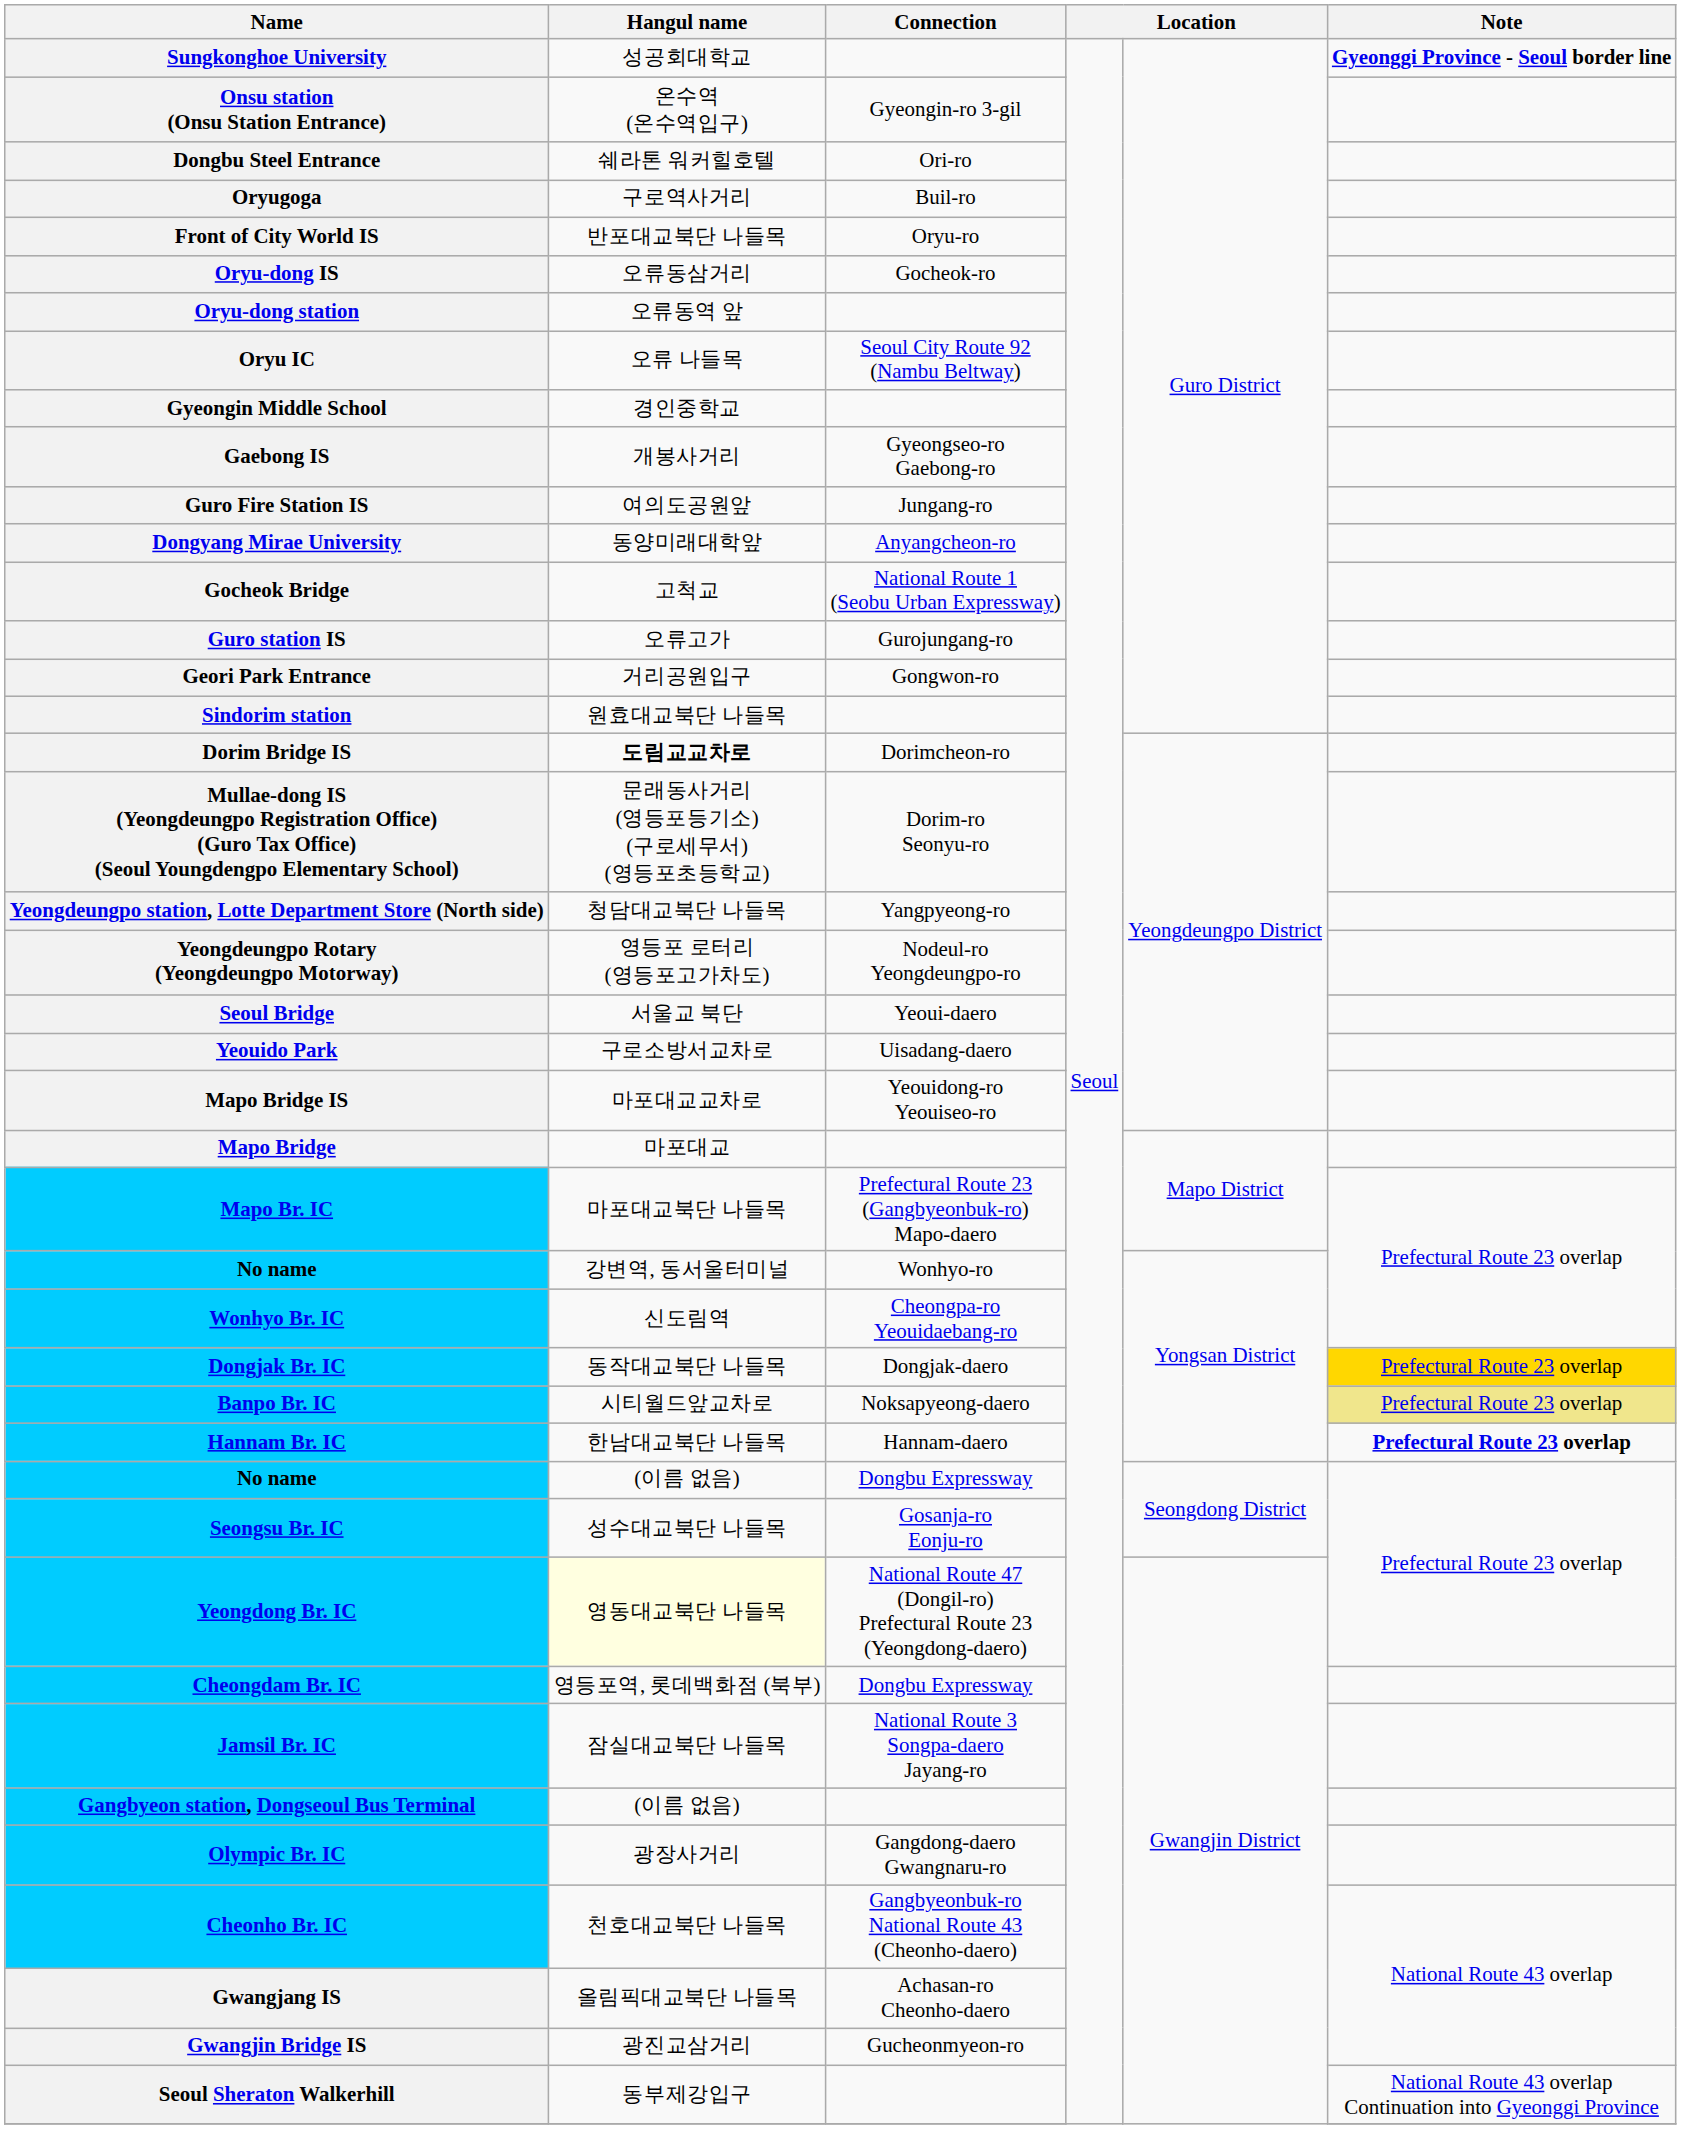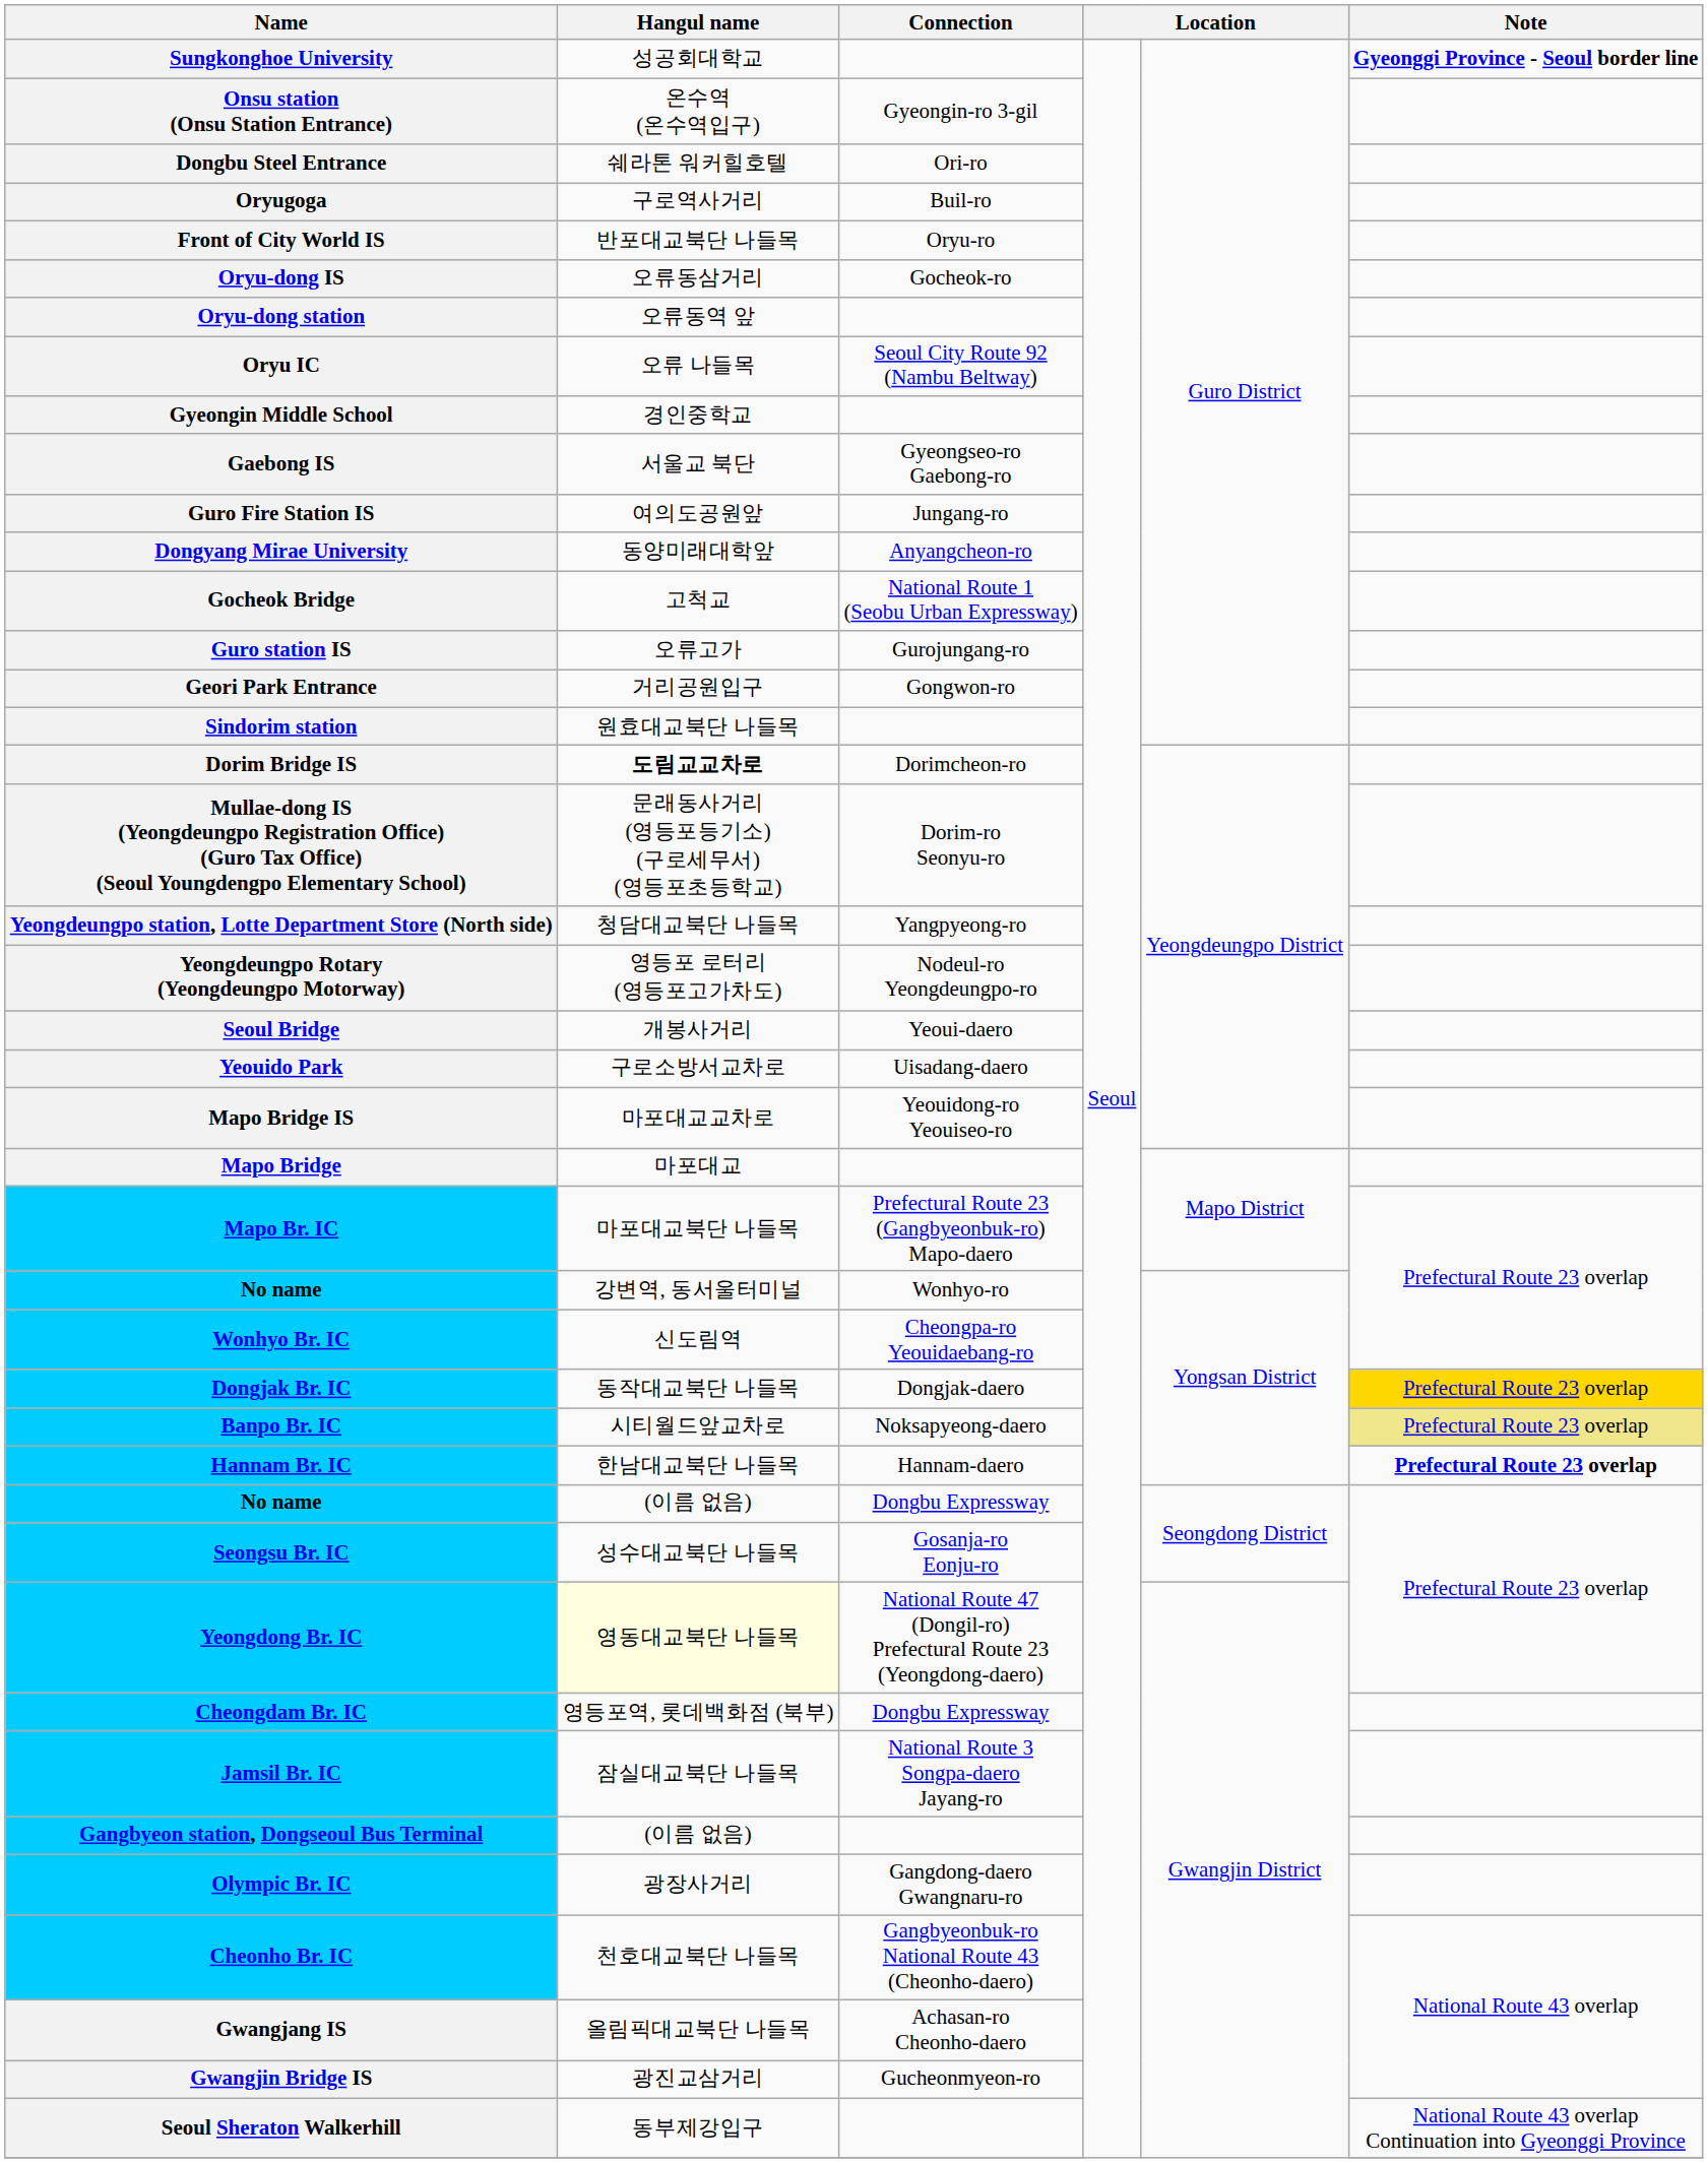Gaebong IS | Hangul name: 개봉사거리 -> 서울교 북단
Seoul Bridge | Hangul name: 서울교 북단 -> 개봉사거리
